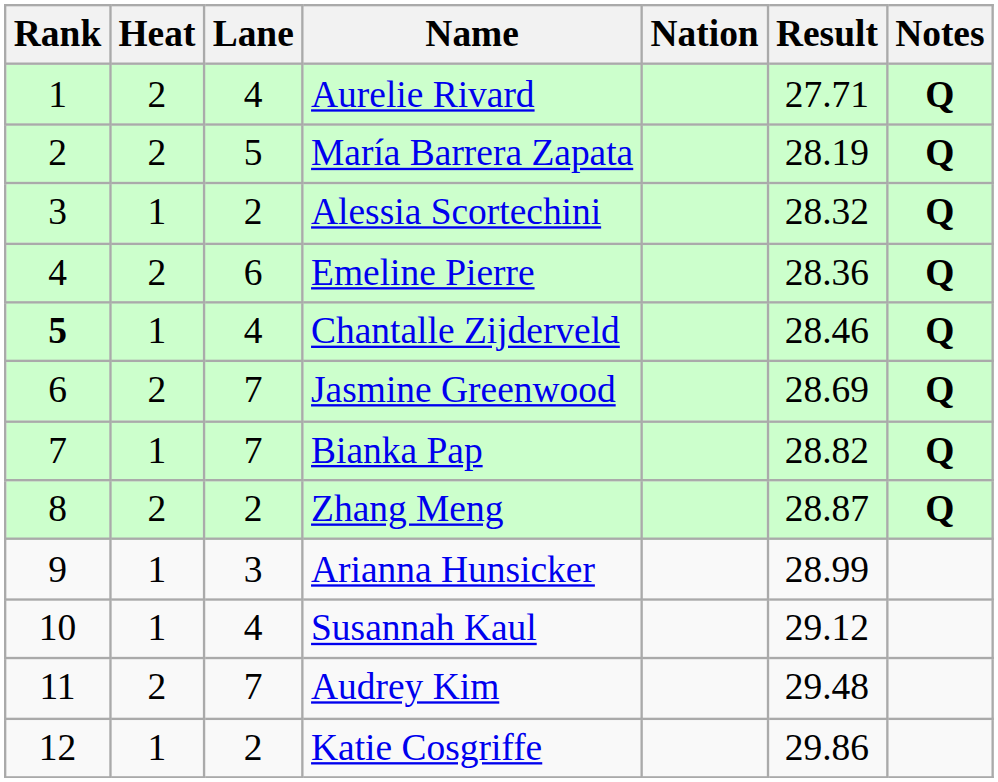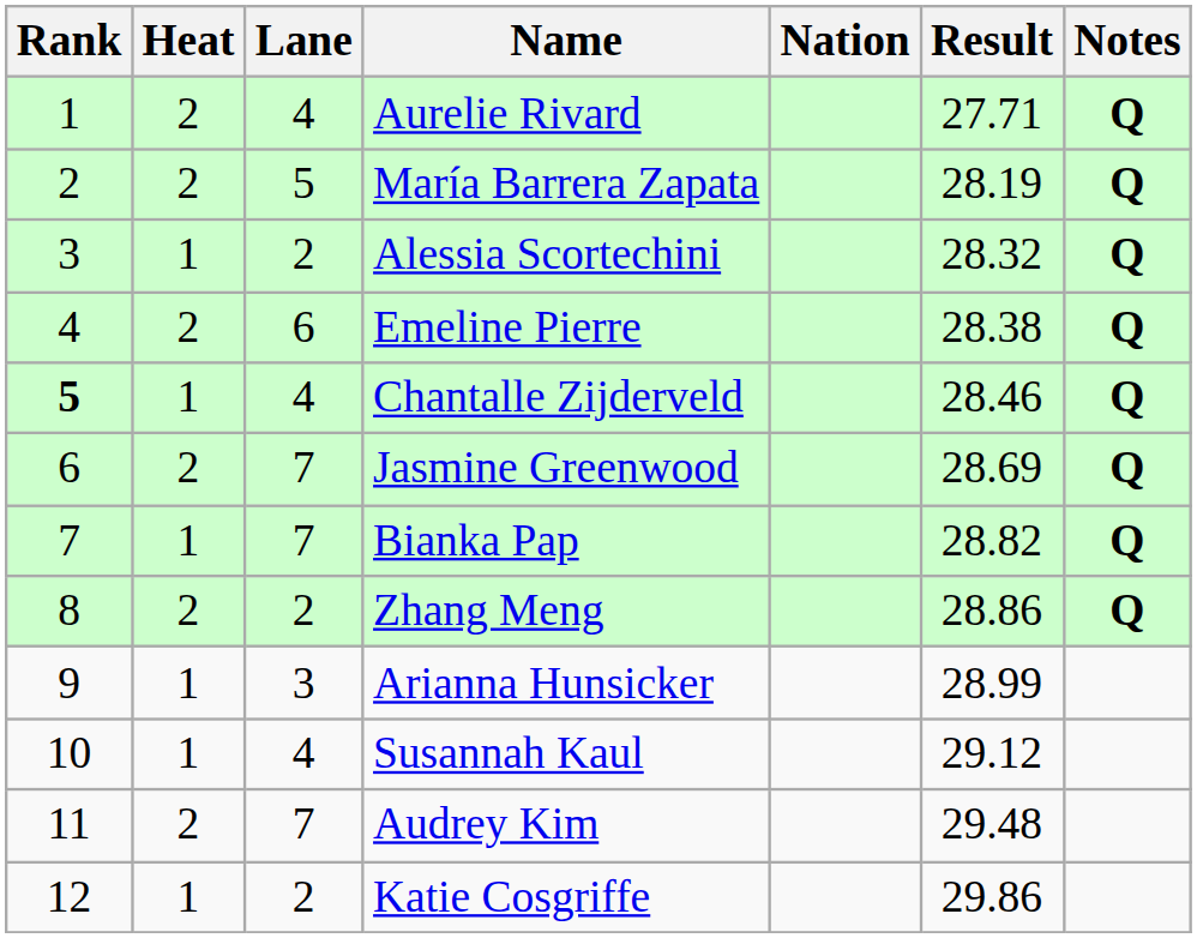Emeline Pierre | Result: 28.36 -> 28.38
Zhang Meng | Result: 28.87 -> 28.86
